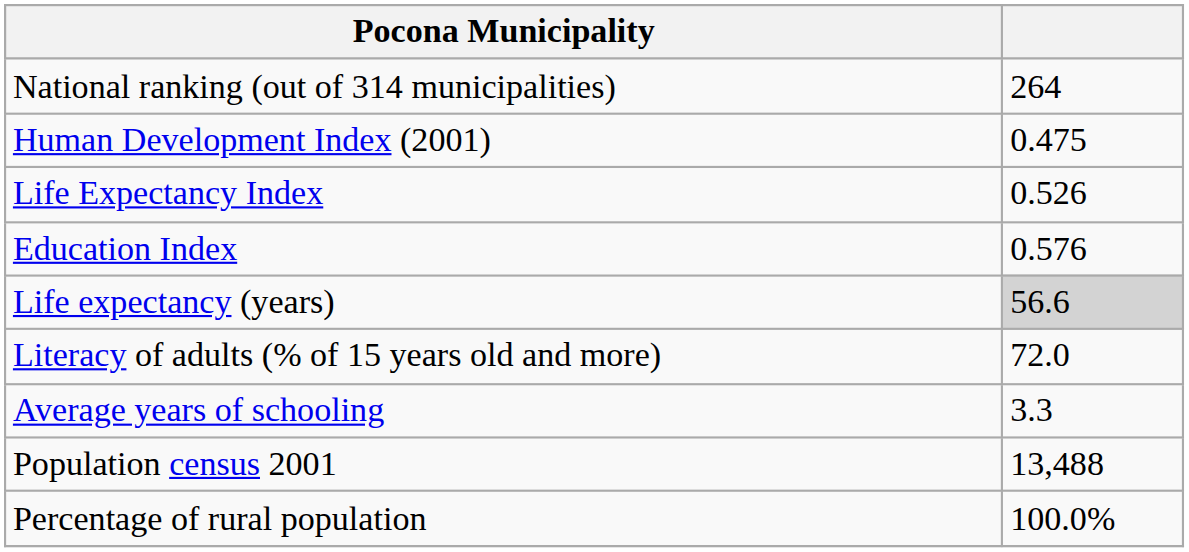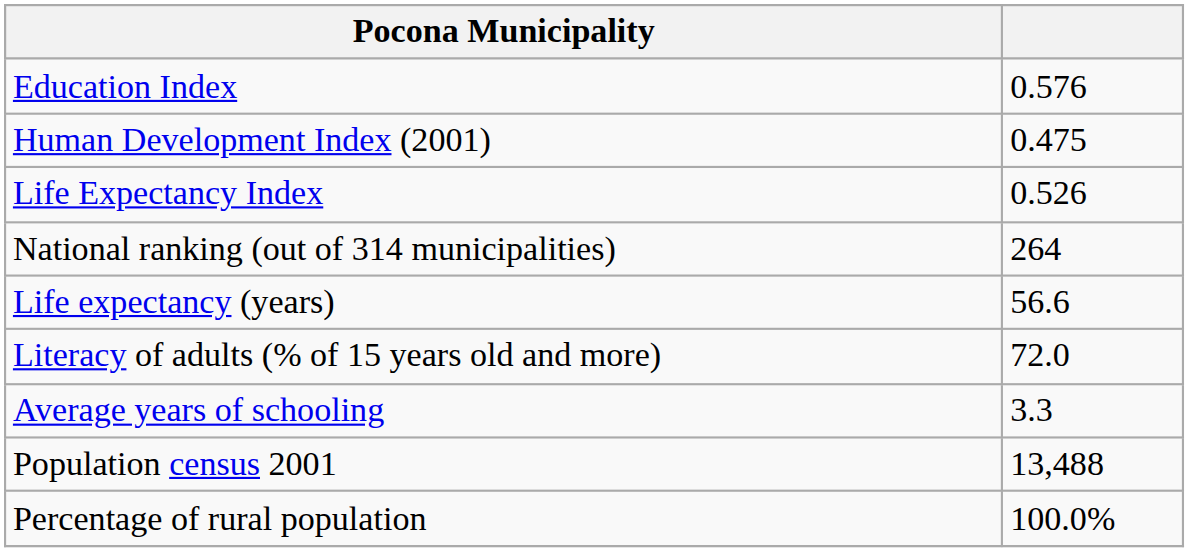rows swapped: National ranking (out of 314 municipalities) <-> Education Index
Life expectancy (years) | column 2: lightgrey background -> no background
